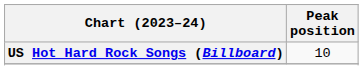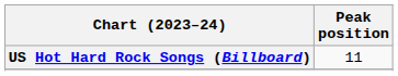US Hot Hard Rock Songs (Billboard) | Peak position: 10 -> 11
